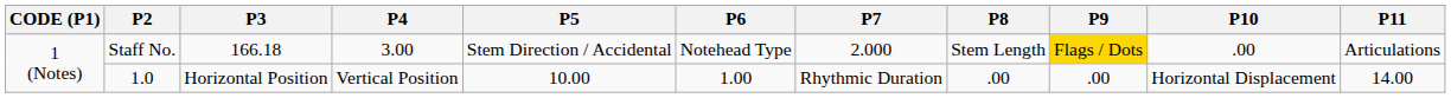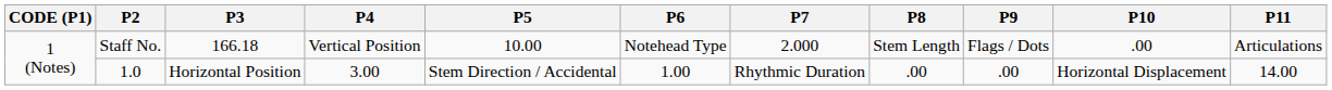Staff No. | P4: 3.00 -> Vertical Position
Staff No. | P5: Stem Direction / Accidental -> 10.00
Staff No. | P9: gold background -> no background
1.0 | P4: Vertical Position -> 3.00
1.0 | P5: 10.00 -> Stem Direction / Accidental
